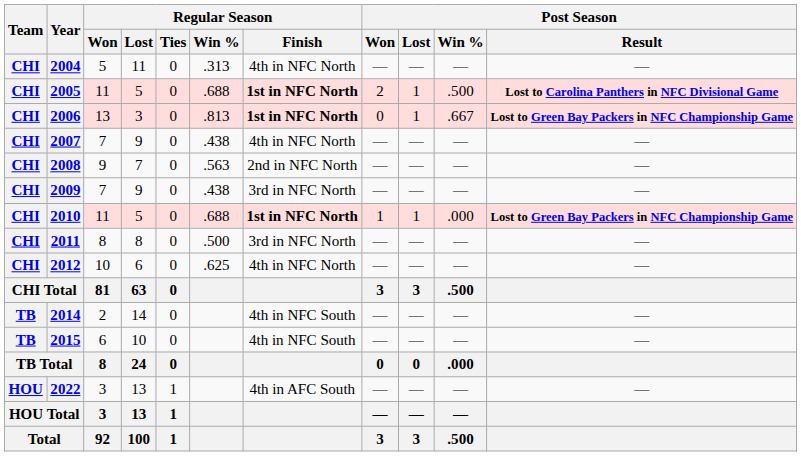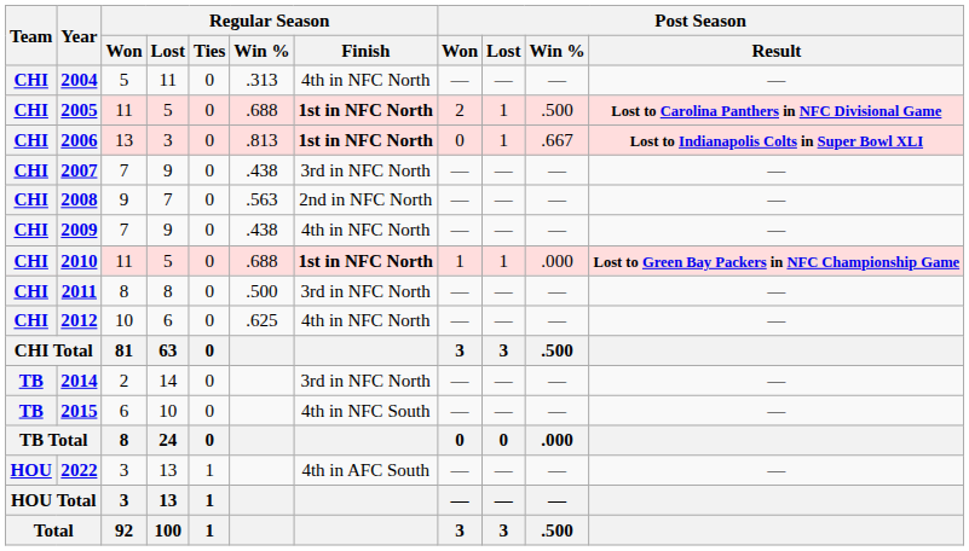2006 | Post Season / Result: Lost to Green Bay Packers in NFC Championship Game -> Lost to Indianapolis Colts in Super Bowl XLI
2007 | Regular Season / Finish: 4th in NFC North -> 3rd in NFC North
2009 | Regular Season / Finish: 3rd in NFC North -> 4th in NFC North
2014 | Regular Season / Finish: 4th in NFC South -> 3rd in NFC North
